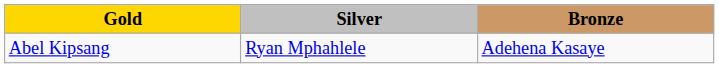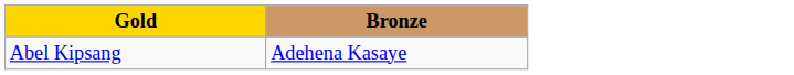- column: Silver | Ryan Mphahlele
